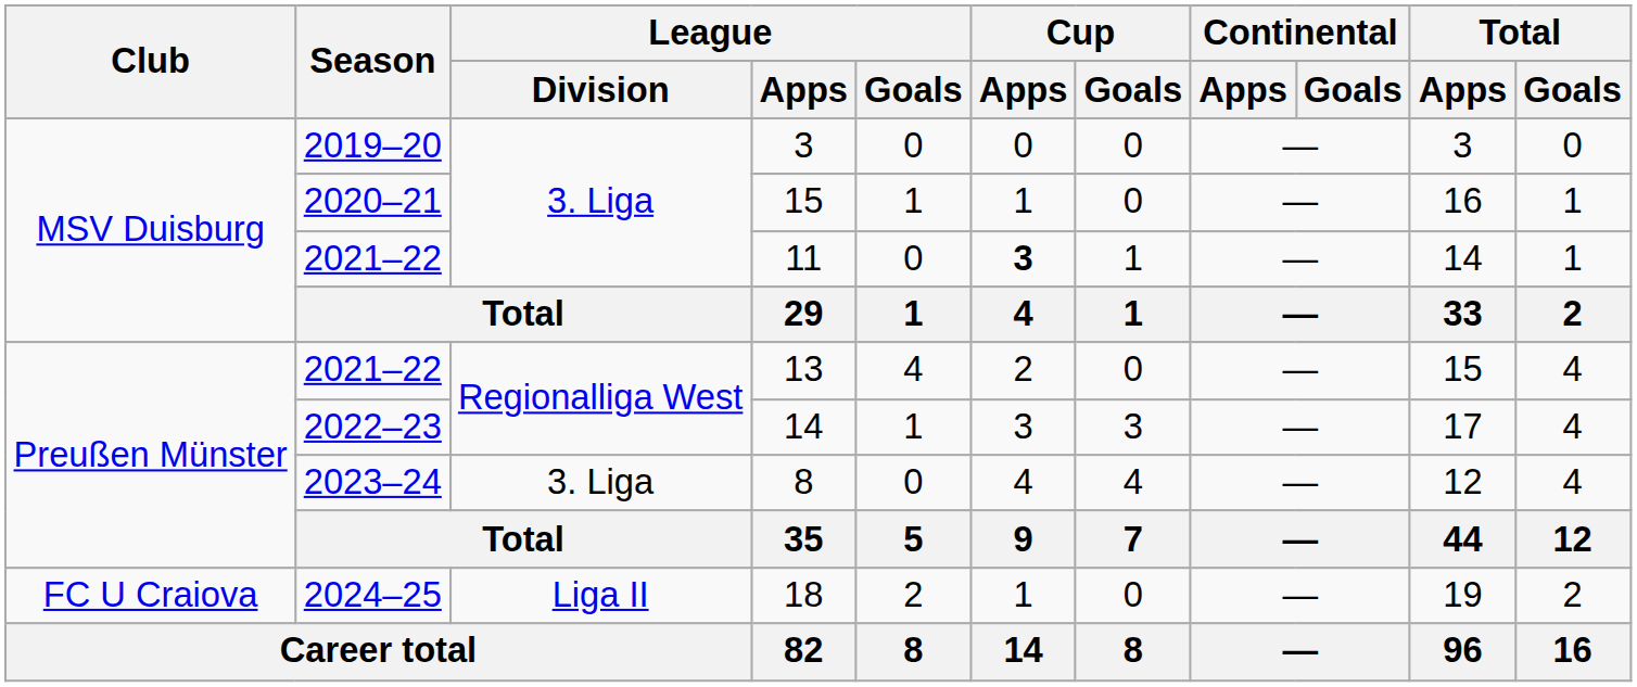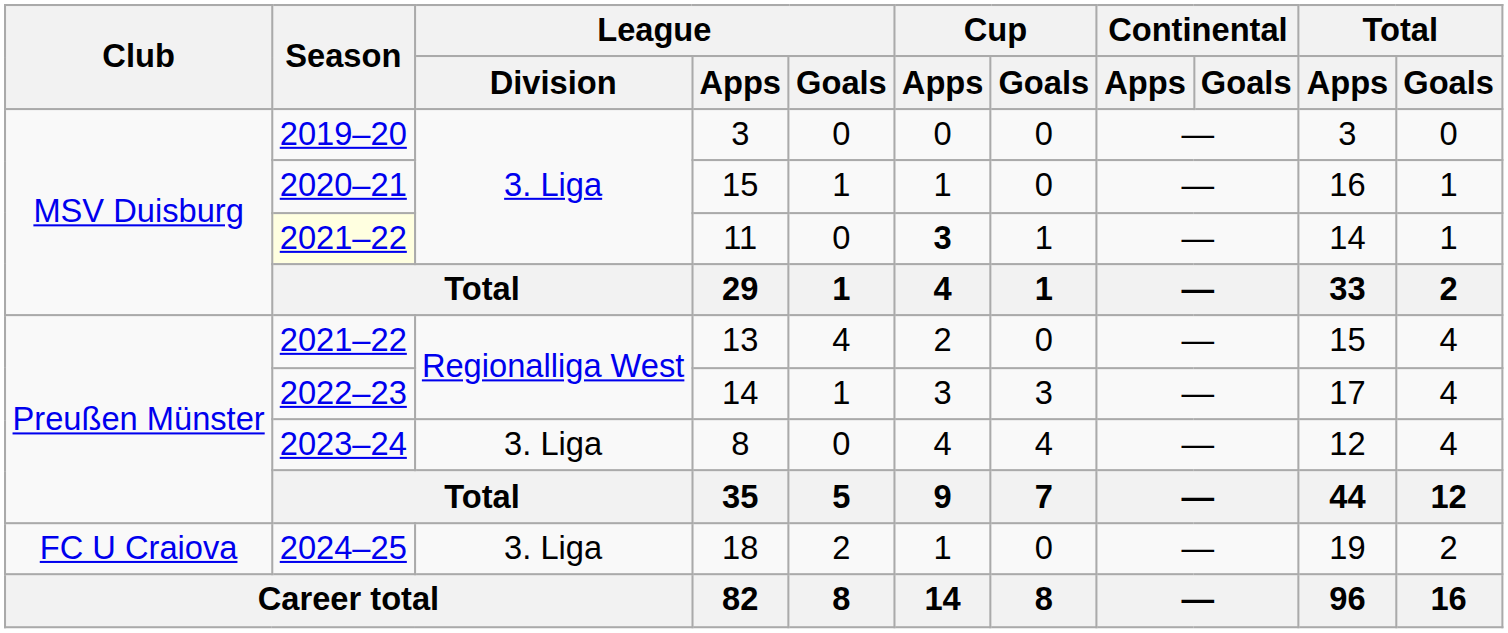11 | Season: no background -> lightyellow background
18 | League / Division: Liga II -> 3. Liga
